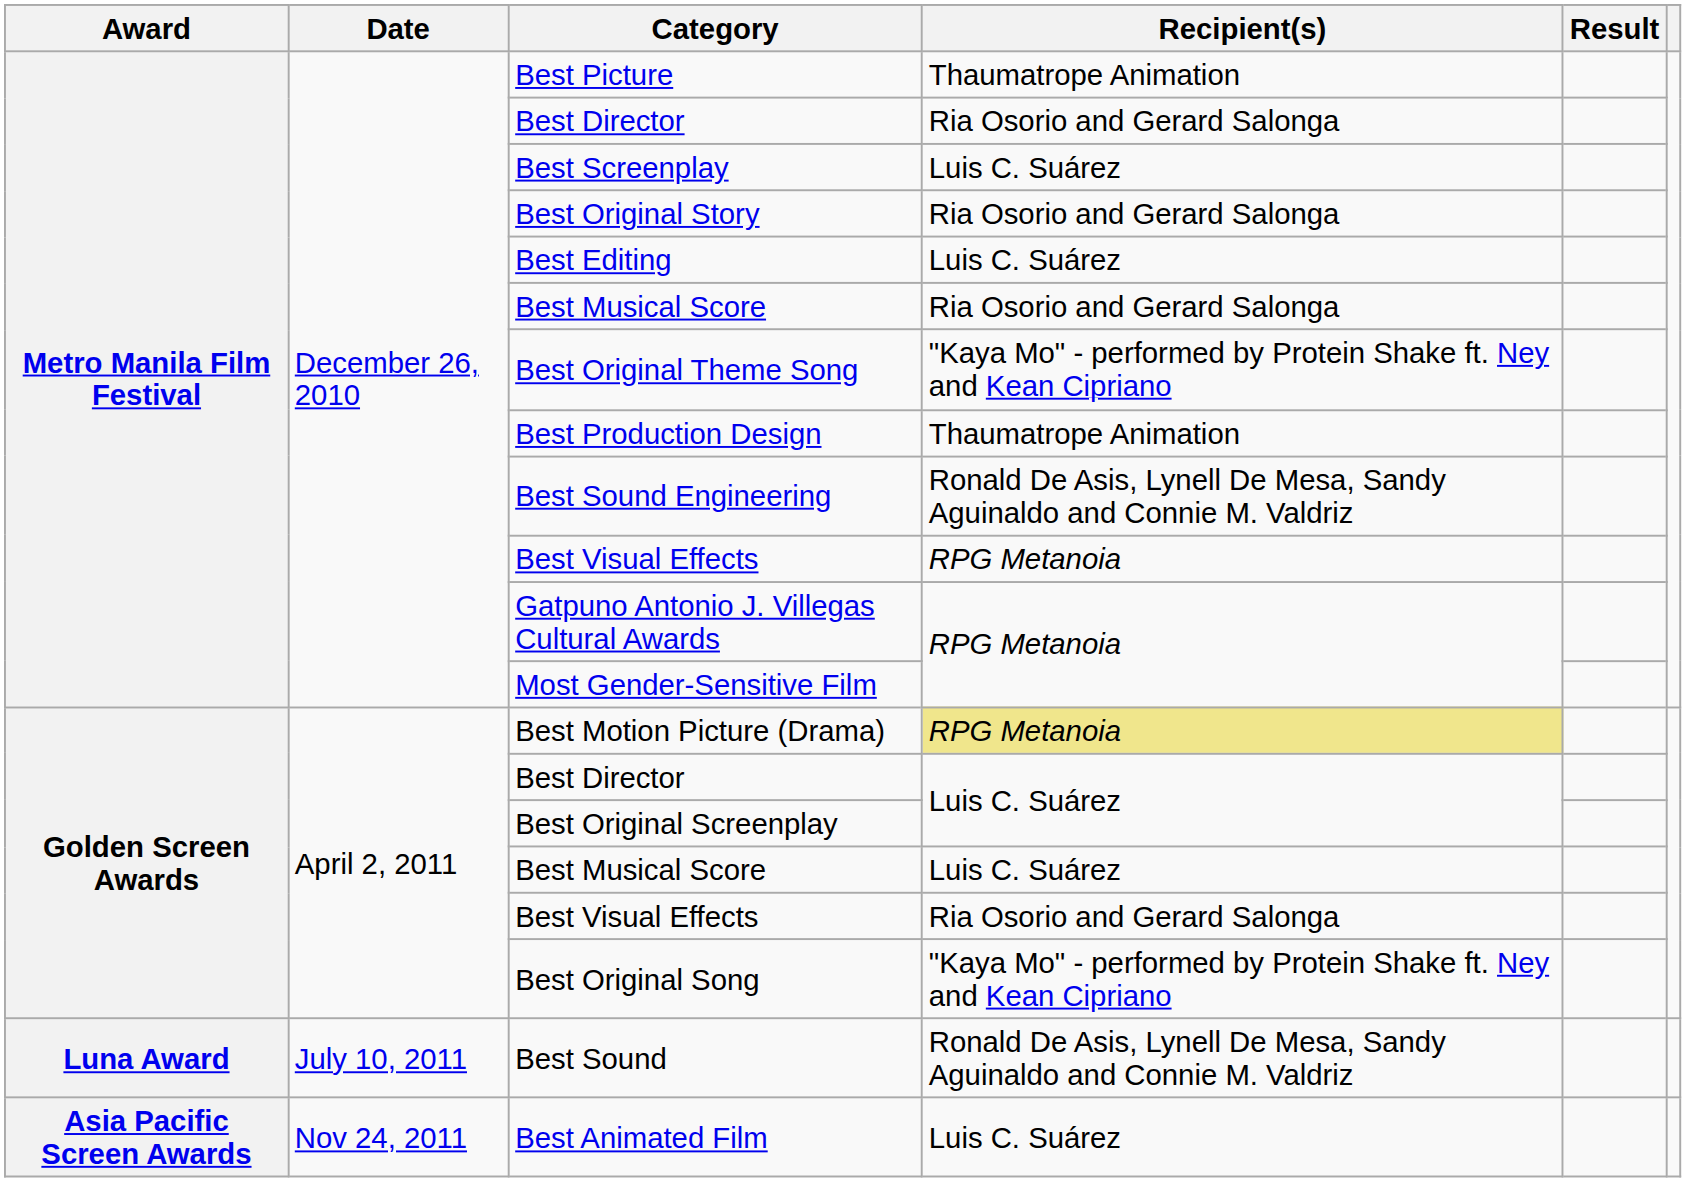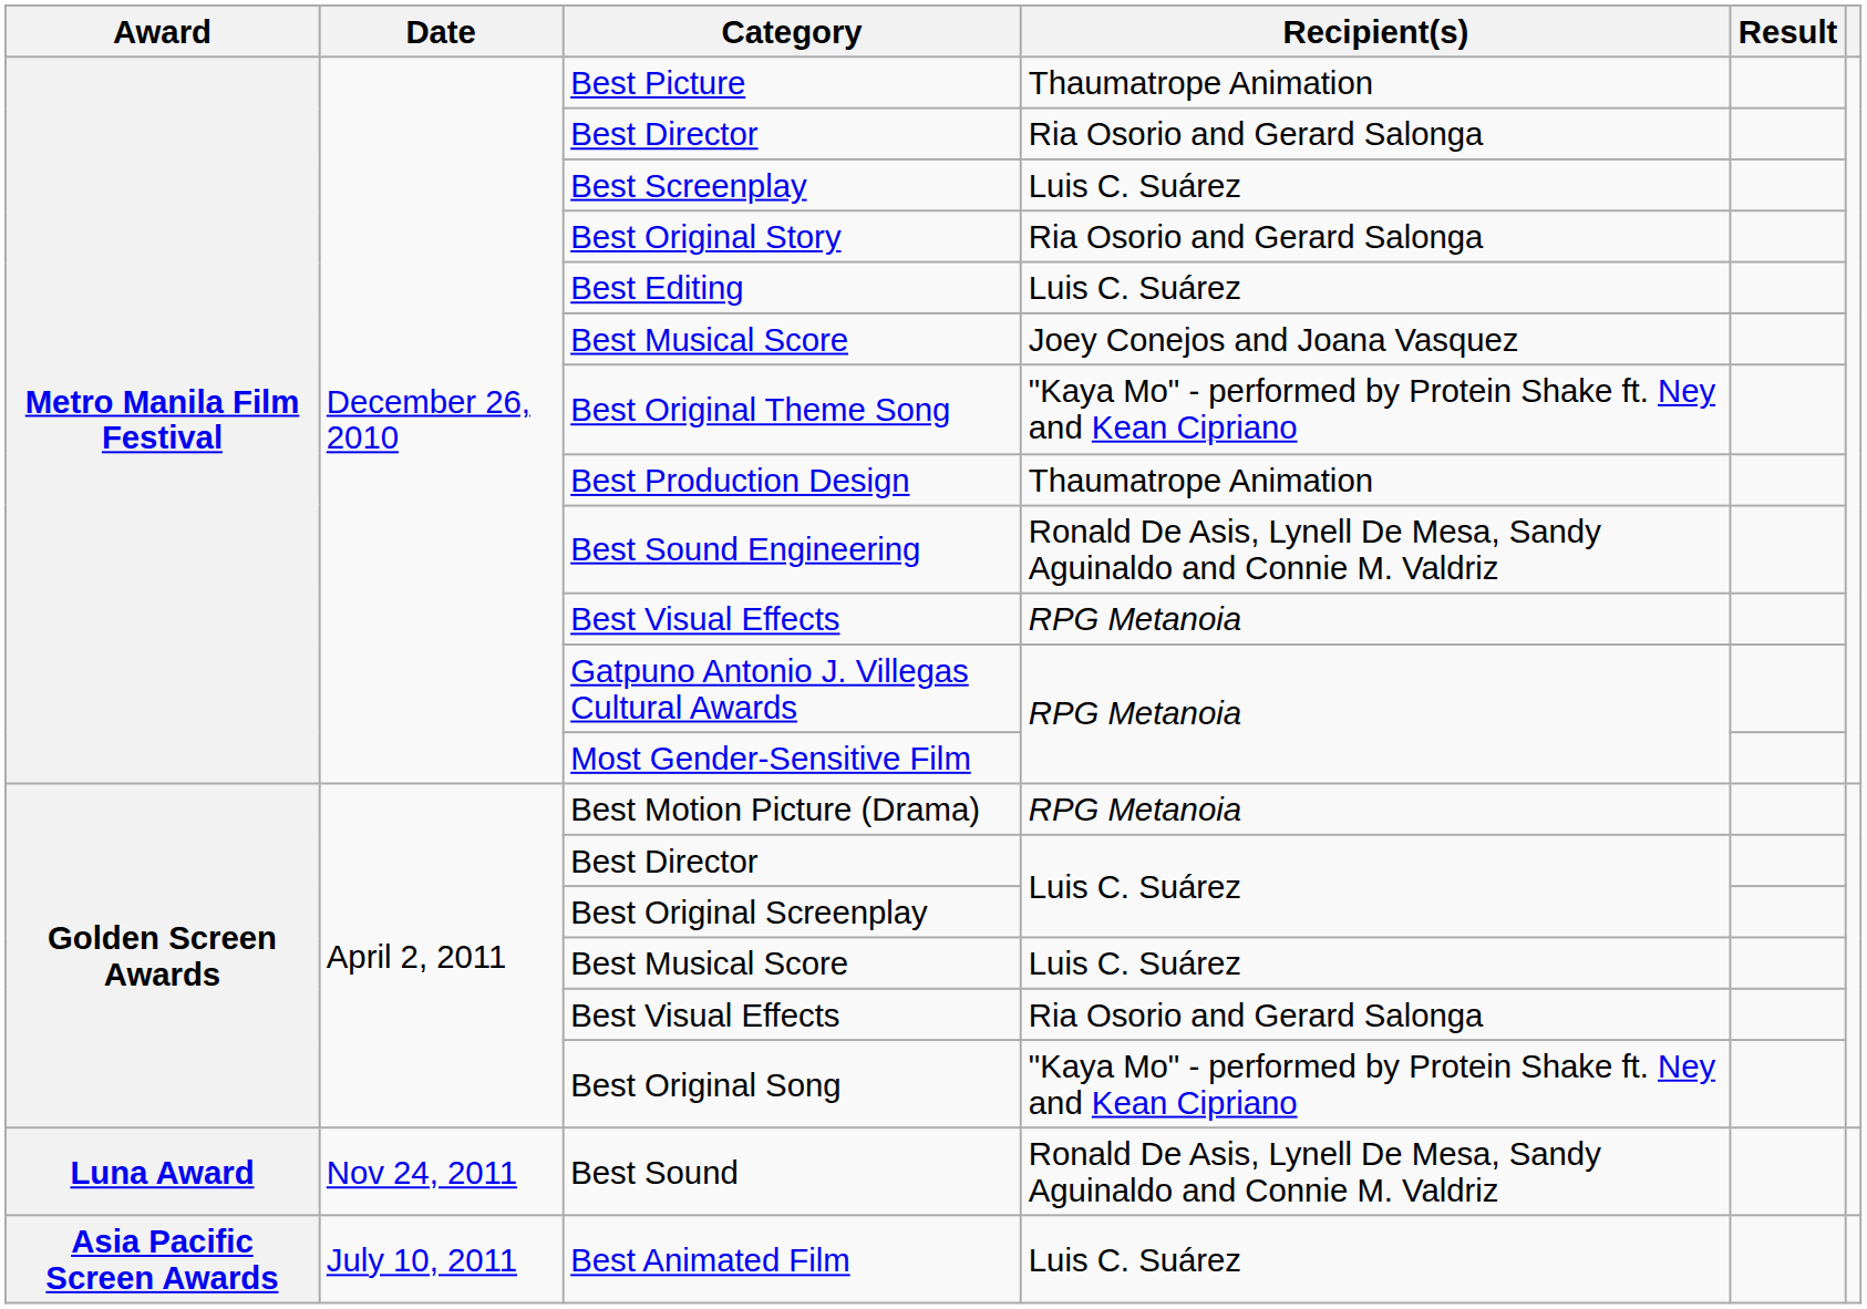Metro Manila Film Festival / Best Musical Score | Recipient(s): Ria Osorio and Gerard Salonga -> Joey Conejos and Joana Vasquez
Best Motion Picture (Drama) | Recipient(s): khaki background -> no background
Best Sound | Date: July 10, 2011 -> Nov 24, 2011
Best Animated Film | Date: Nov 24, 2011 -> July 10, 2011
